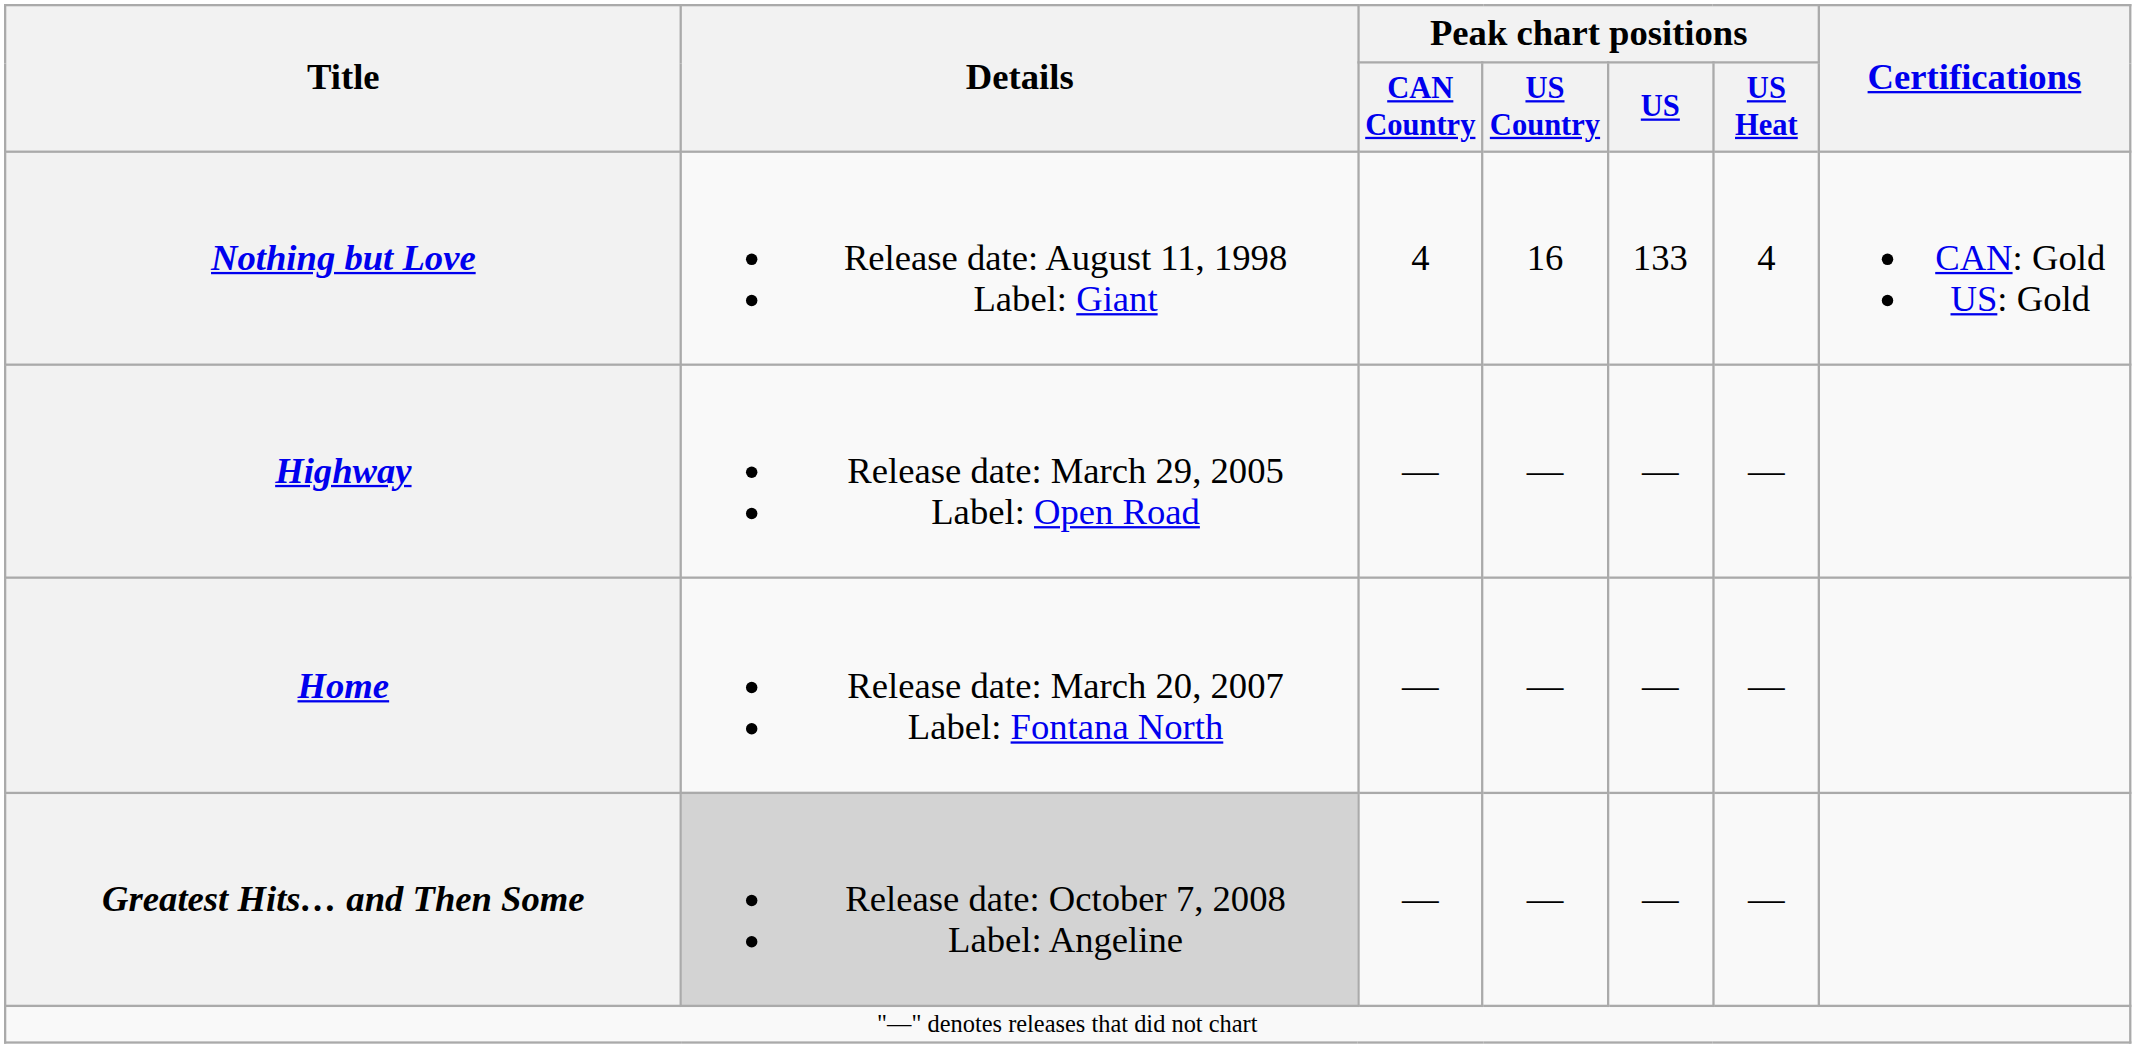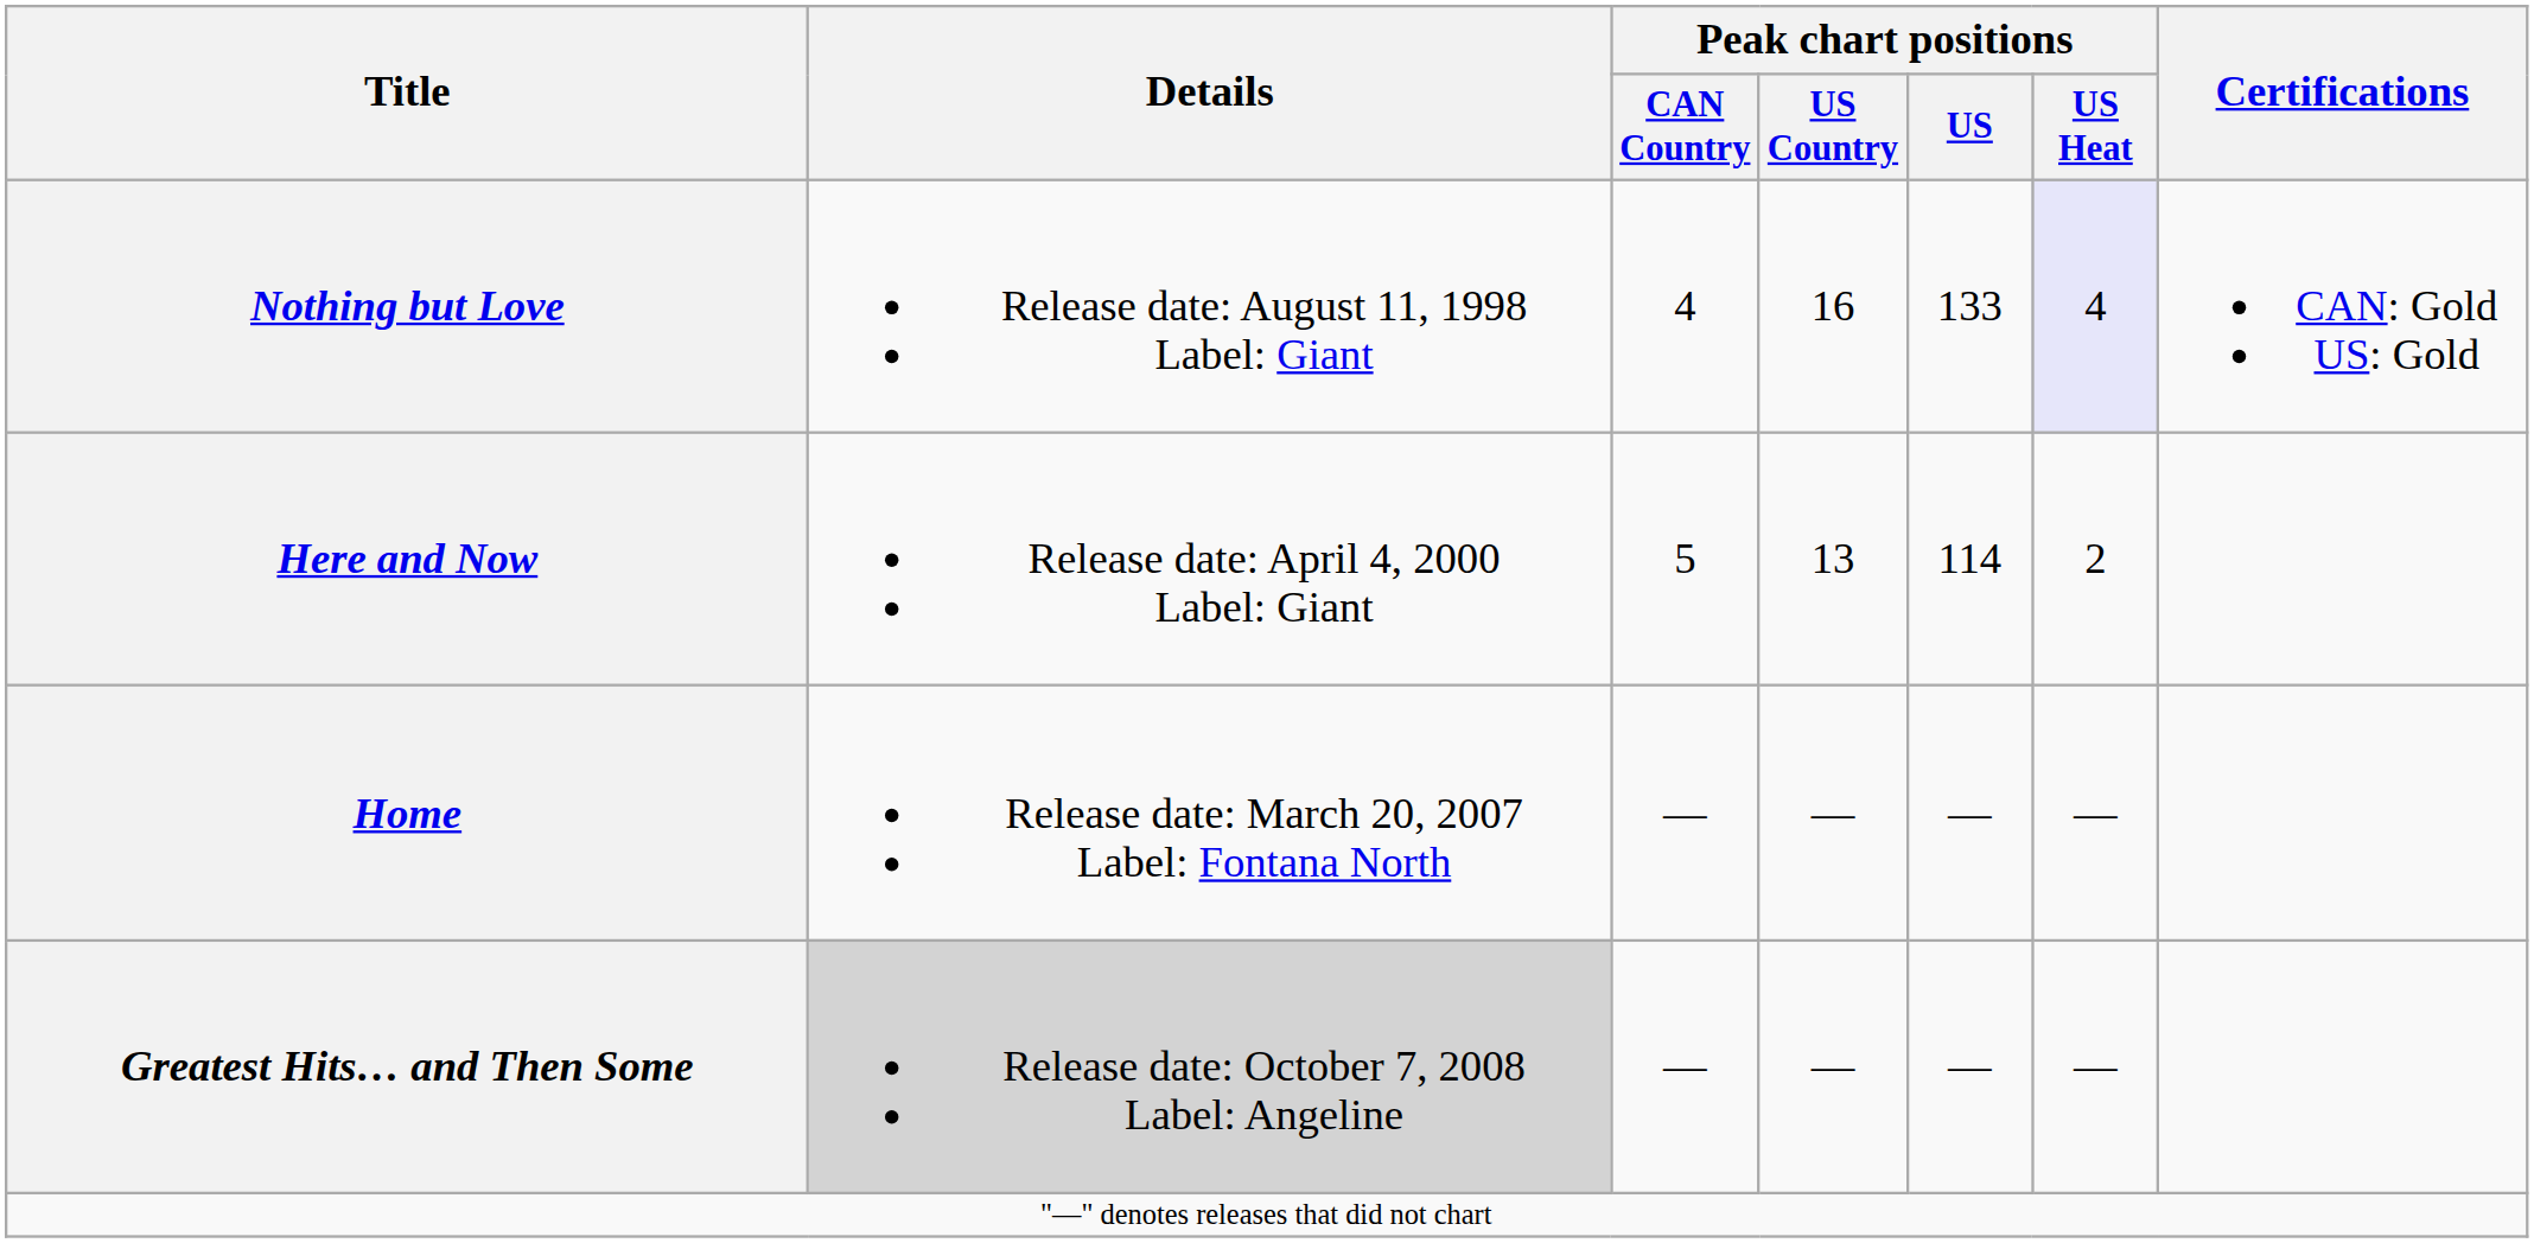Nothing but Love | Peak chart positions / US Heat: no background -> lavender background
+ row: Here and Now | Release date: April 4, 2000 Label: Giant | 5 | 13 | 114 | 2
- row: Highway | Release date: March 29, 2005 Label: Open Road | — | — | — | —
